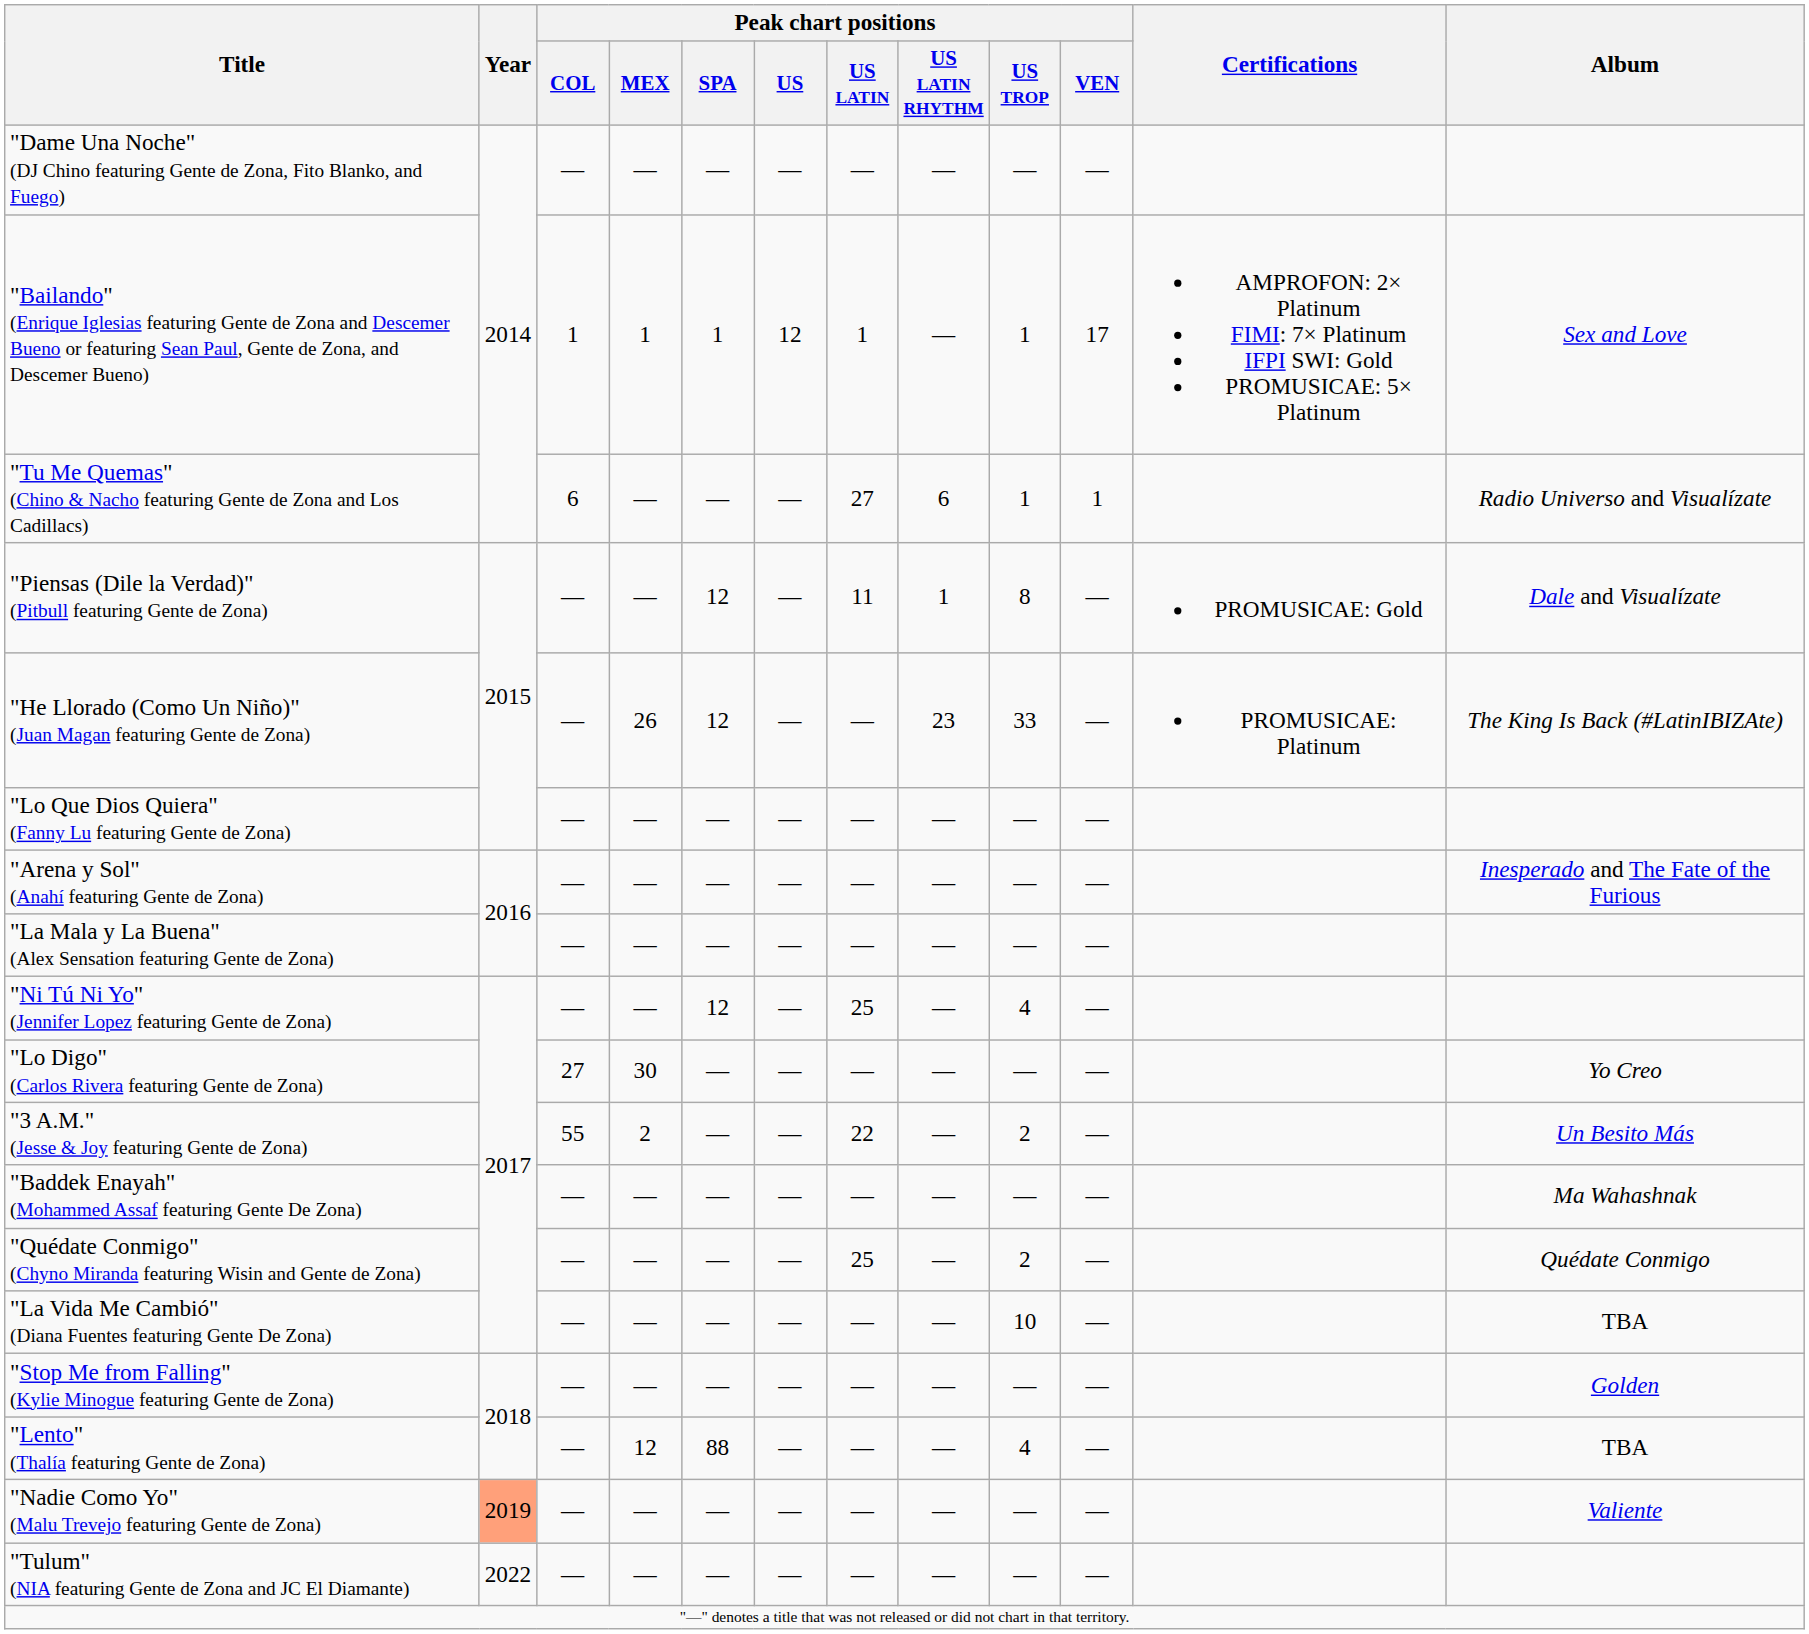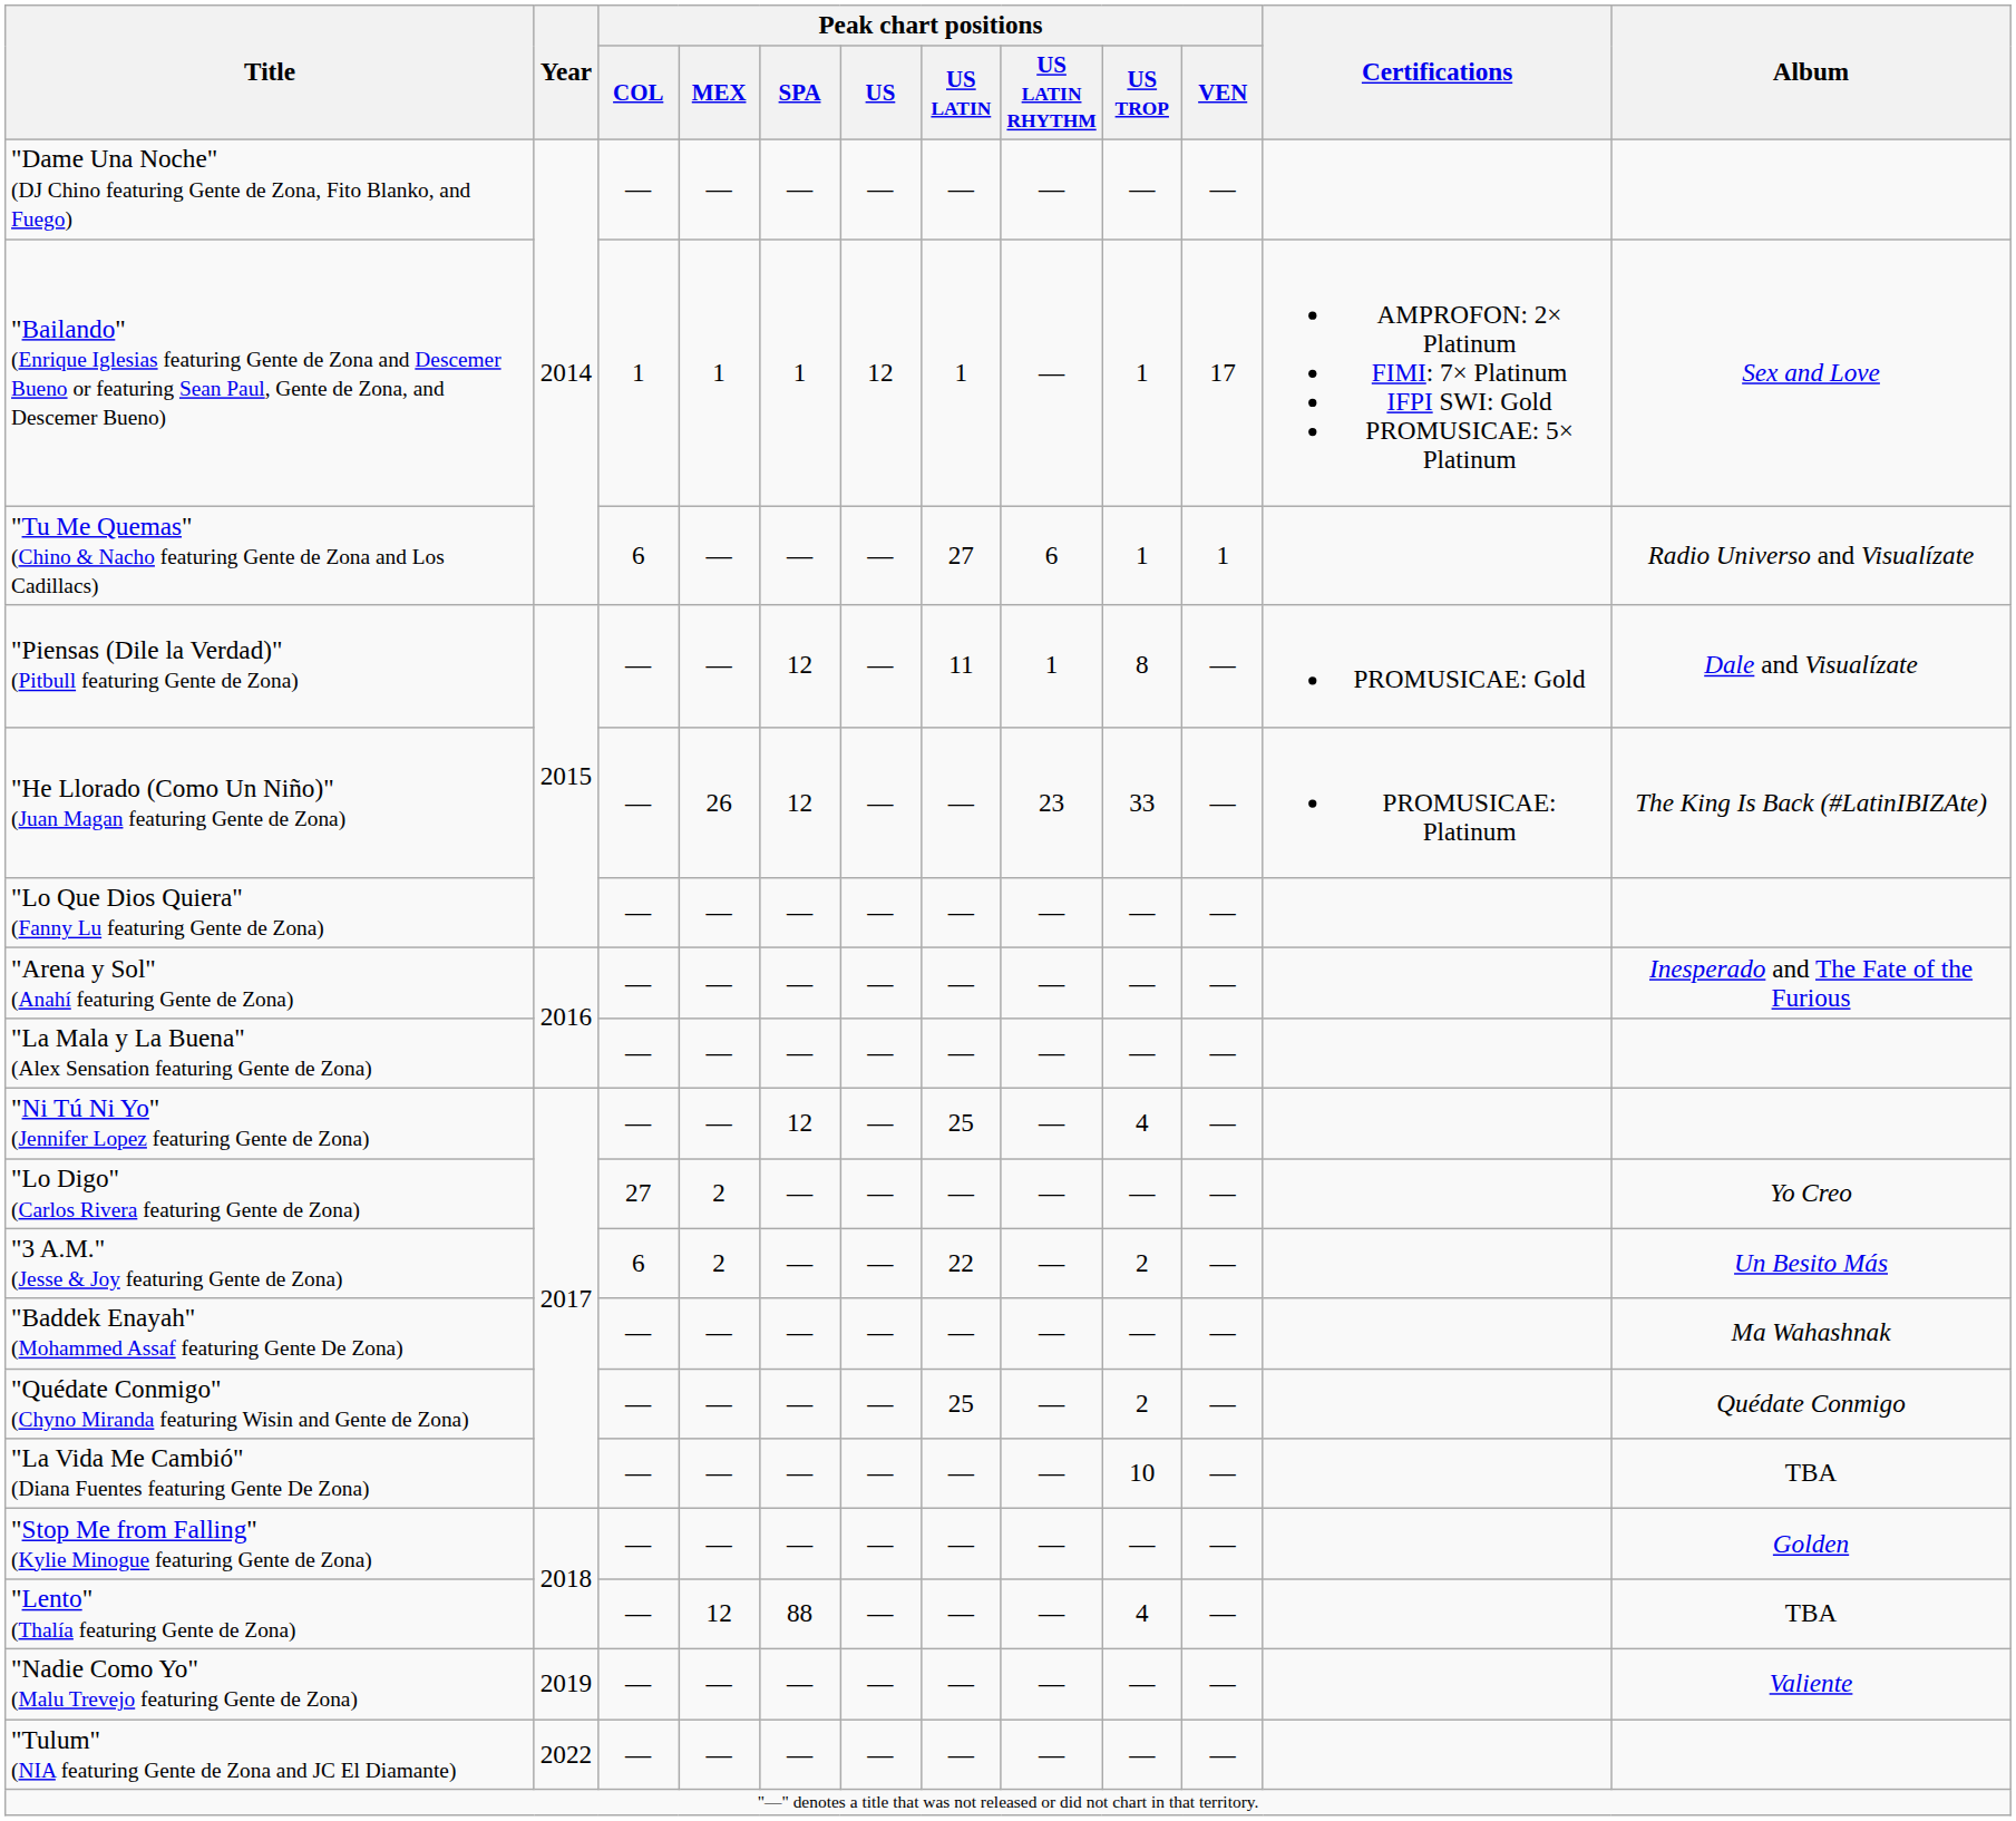"Lo Digo" (Carlos Rivera featuring Gente de Zona) | Peak chart positions / MEX: 30 -> 2
"3 A.M." (Jesse & Joy featuring Gente de Zona) | Peak chart positions / COL: 55 -> 6
"Nadie Como Yo" (Malu Trevejo featuring Gente de Zona) | Year: lightsalmon background -> no background
